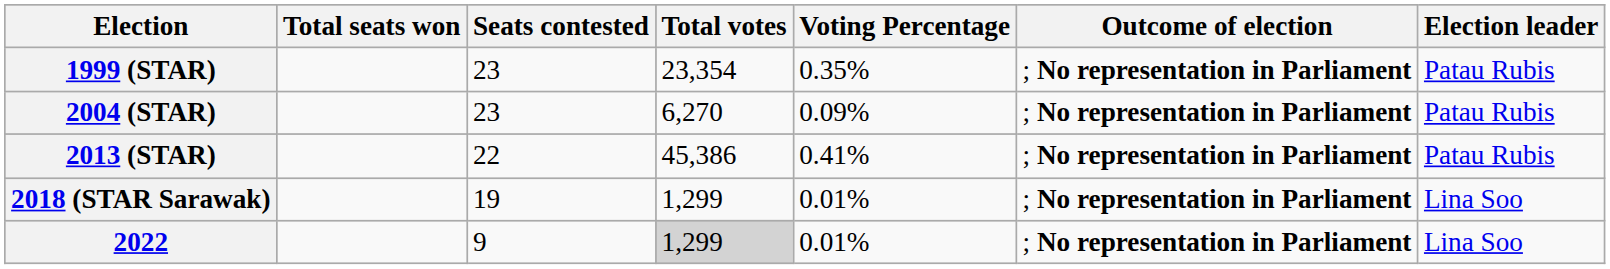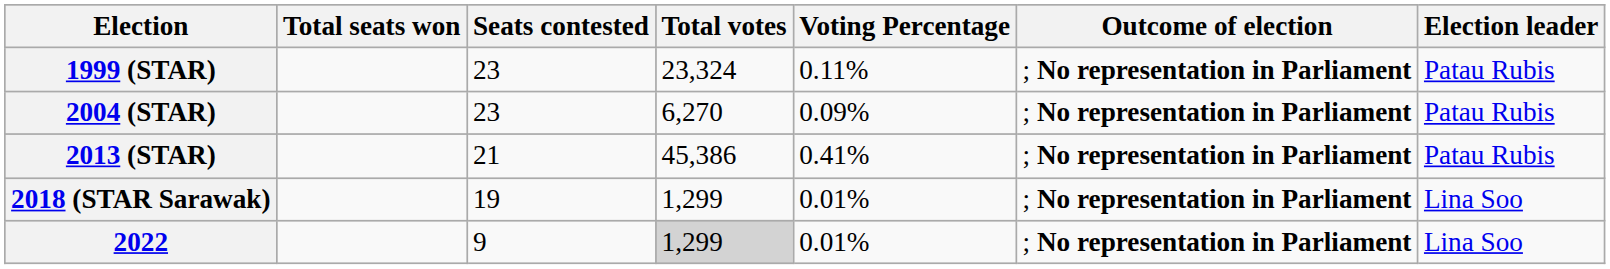1999 (STAR) | Total votes: 23,354 -> 23,324
1999 (STAR) | Voting Percentage: 0.35% -> 0.11%
2013 (STAR) | Seats contested: 22 -> 21
